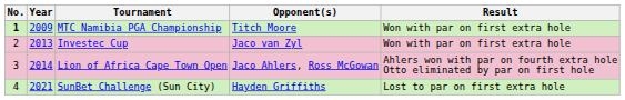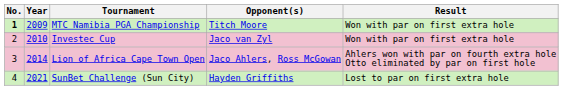Investec Cup | Year: 2013 -> 2010
